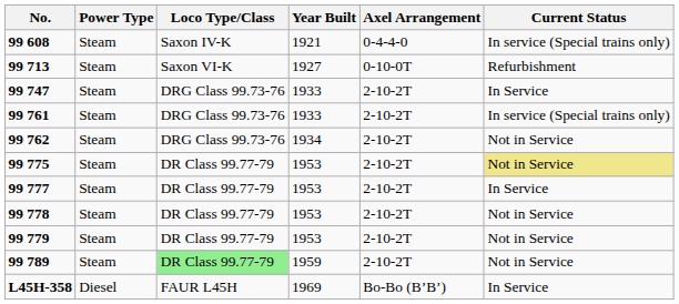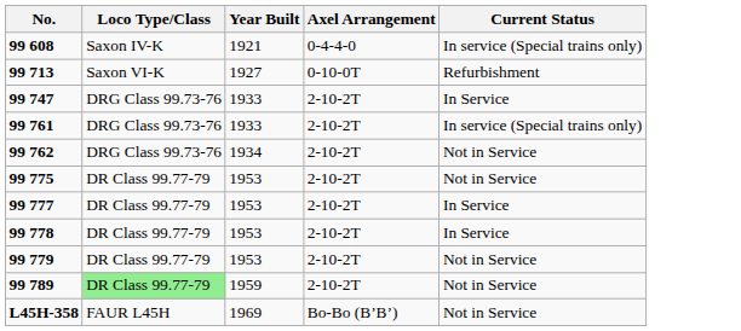- column: Power Type | Steam | Steam | Steam | Steam | Steam | Steam | Steam | Steam | Steam | Steam | Diesel
99 775 | Current Status: khaki background -> no background
99 778 | Current Status: Not in Service -> In Service
L45H-358 | Current Status: In Service -> Not in Service
